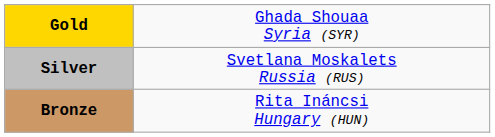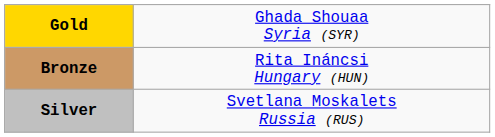rows swapped: Silver <-> Bronze
